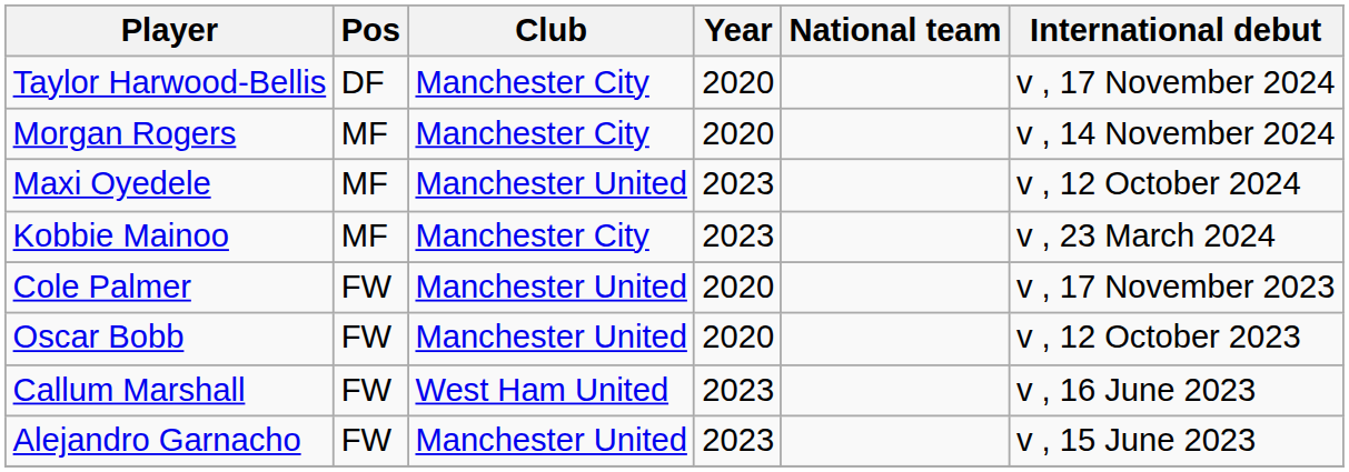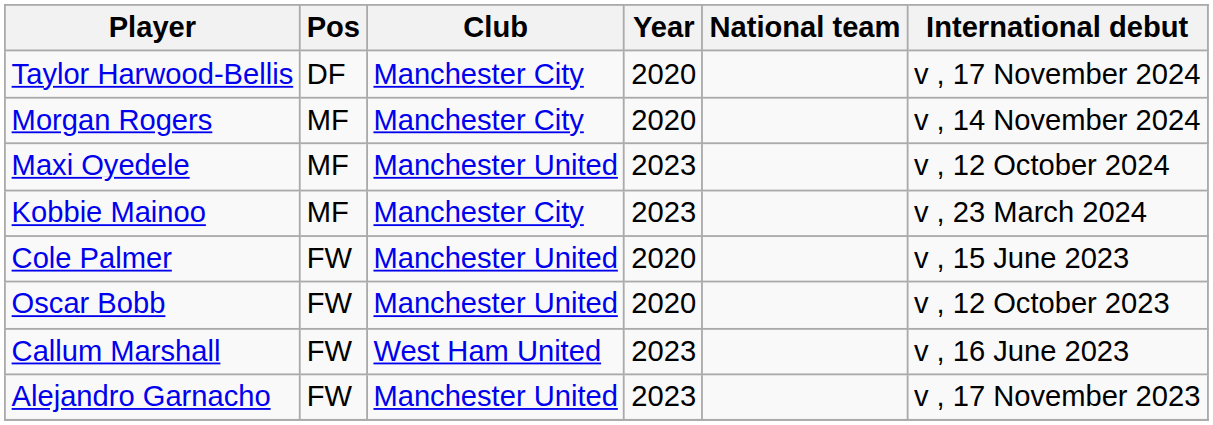Cole Palmer | International debut: v , 17 November 2023 -> v , 15 June 2023
Alejandro Garnacho | International debut: v , 15 June 2023 -> v , 17 November 2023
